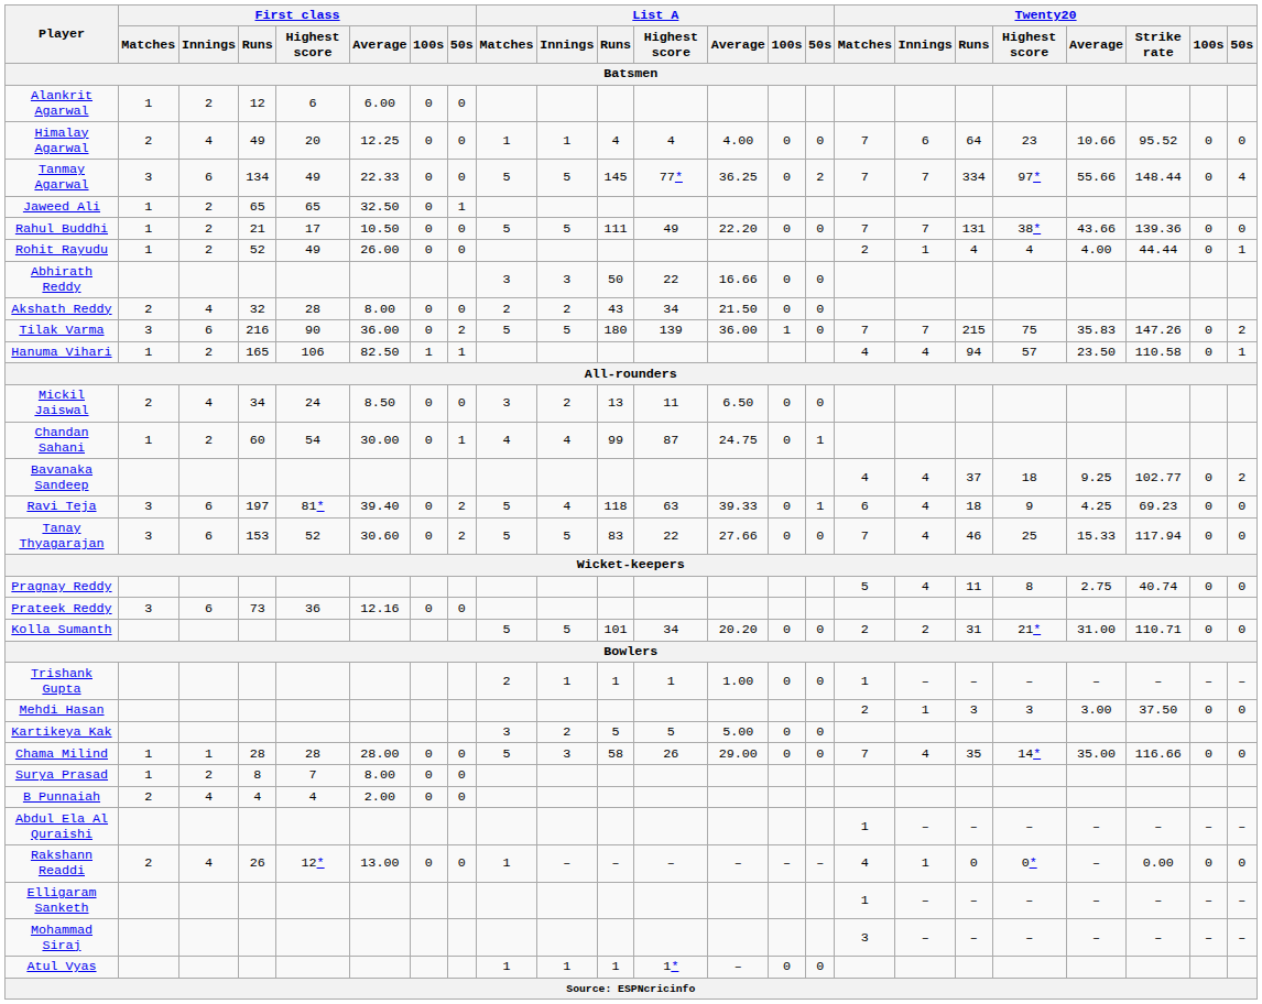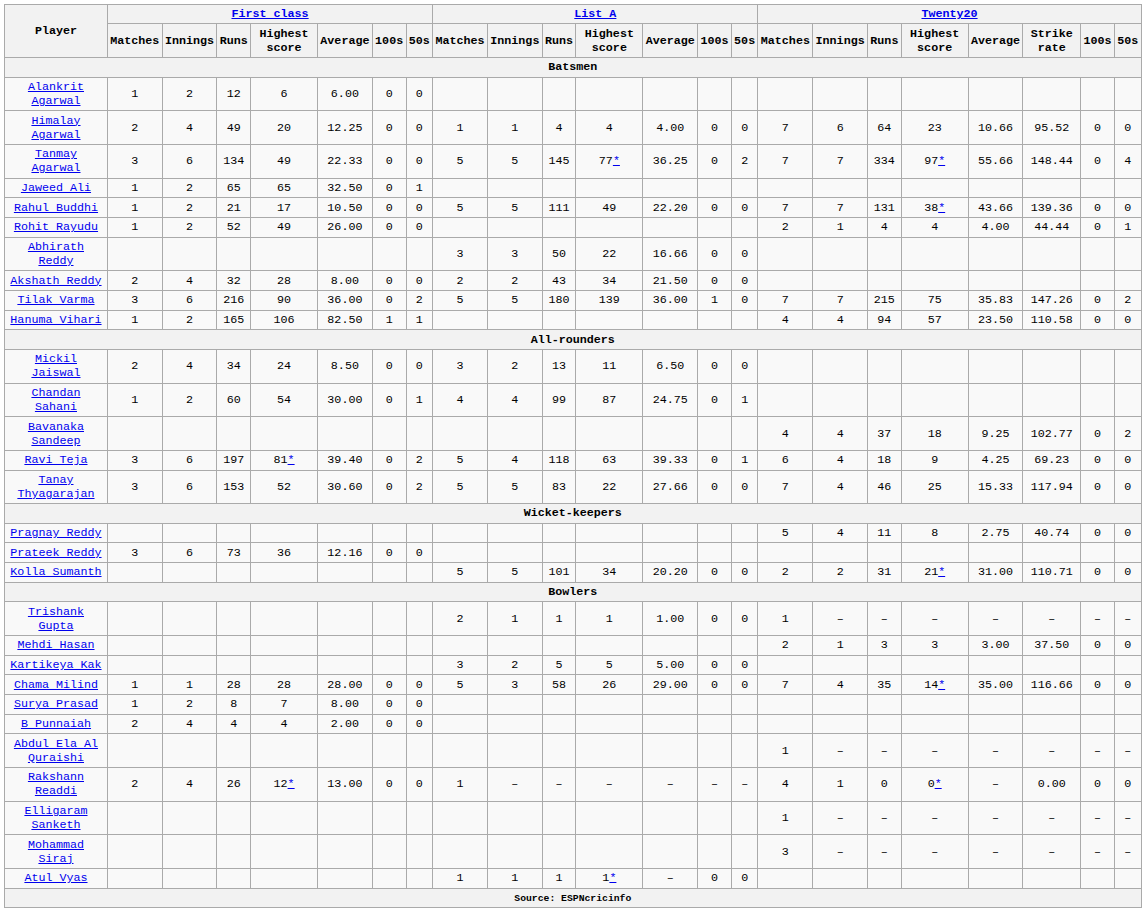Hanuma Vihari | Twenty20 / 50s: 1 -> 0
